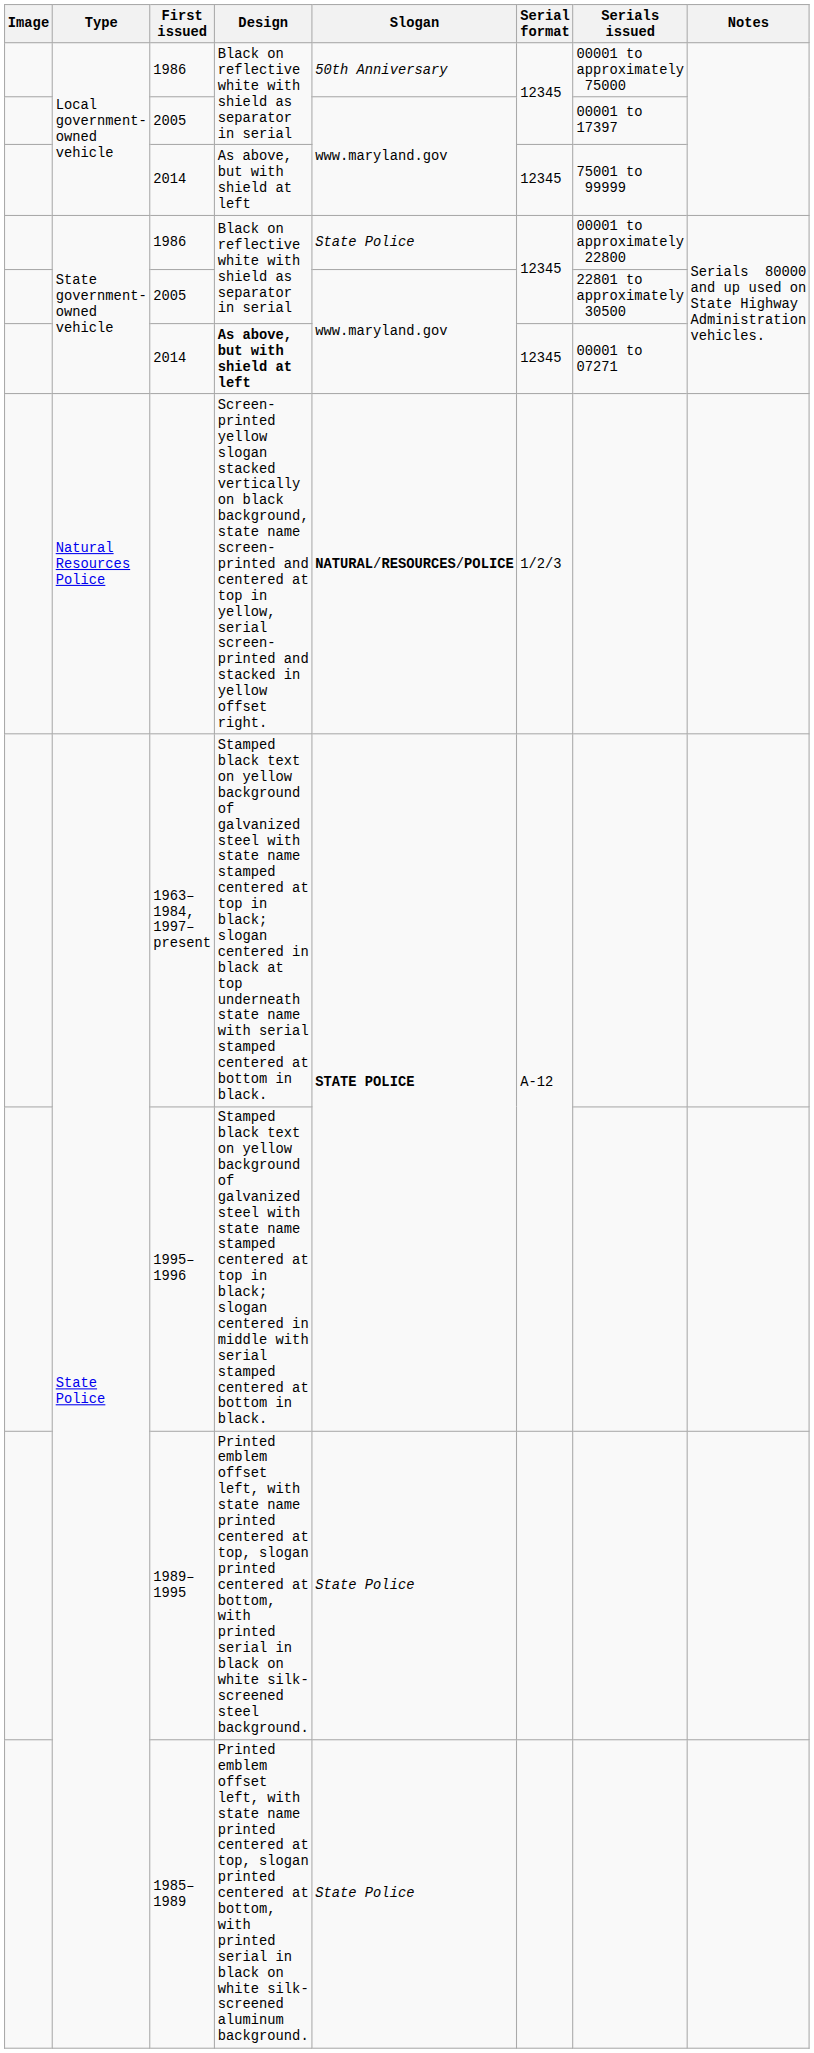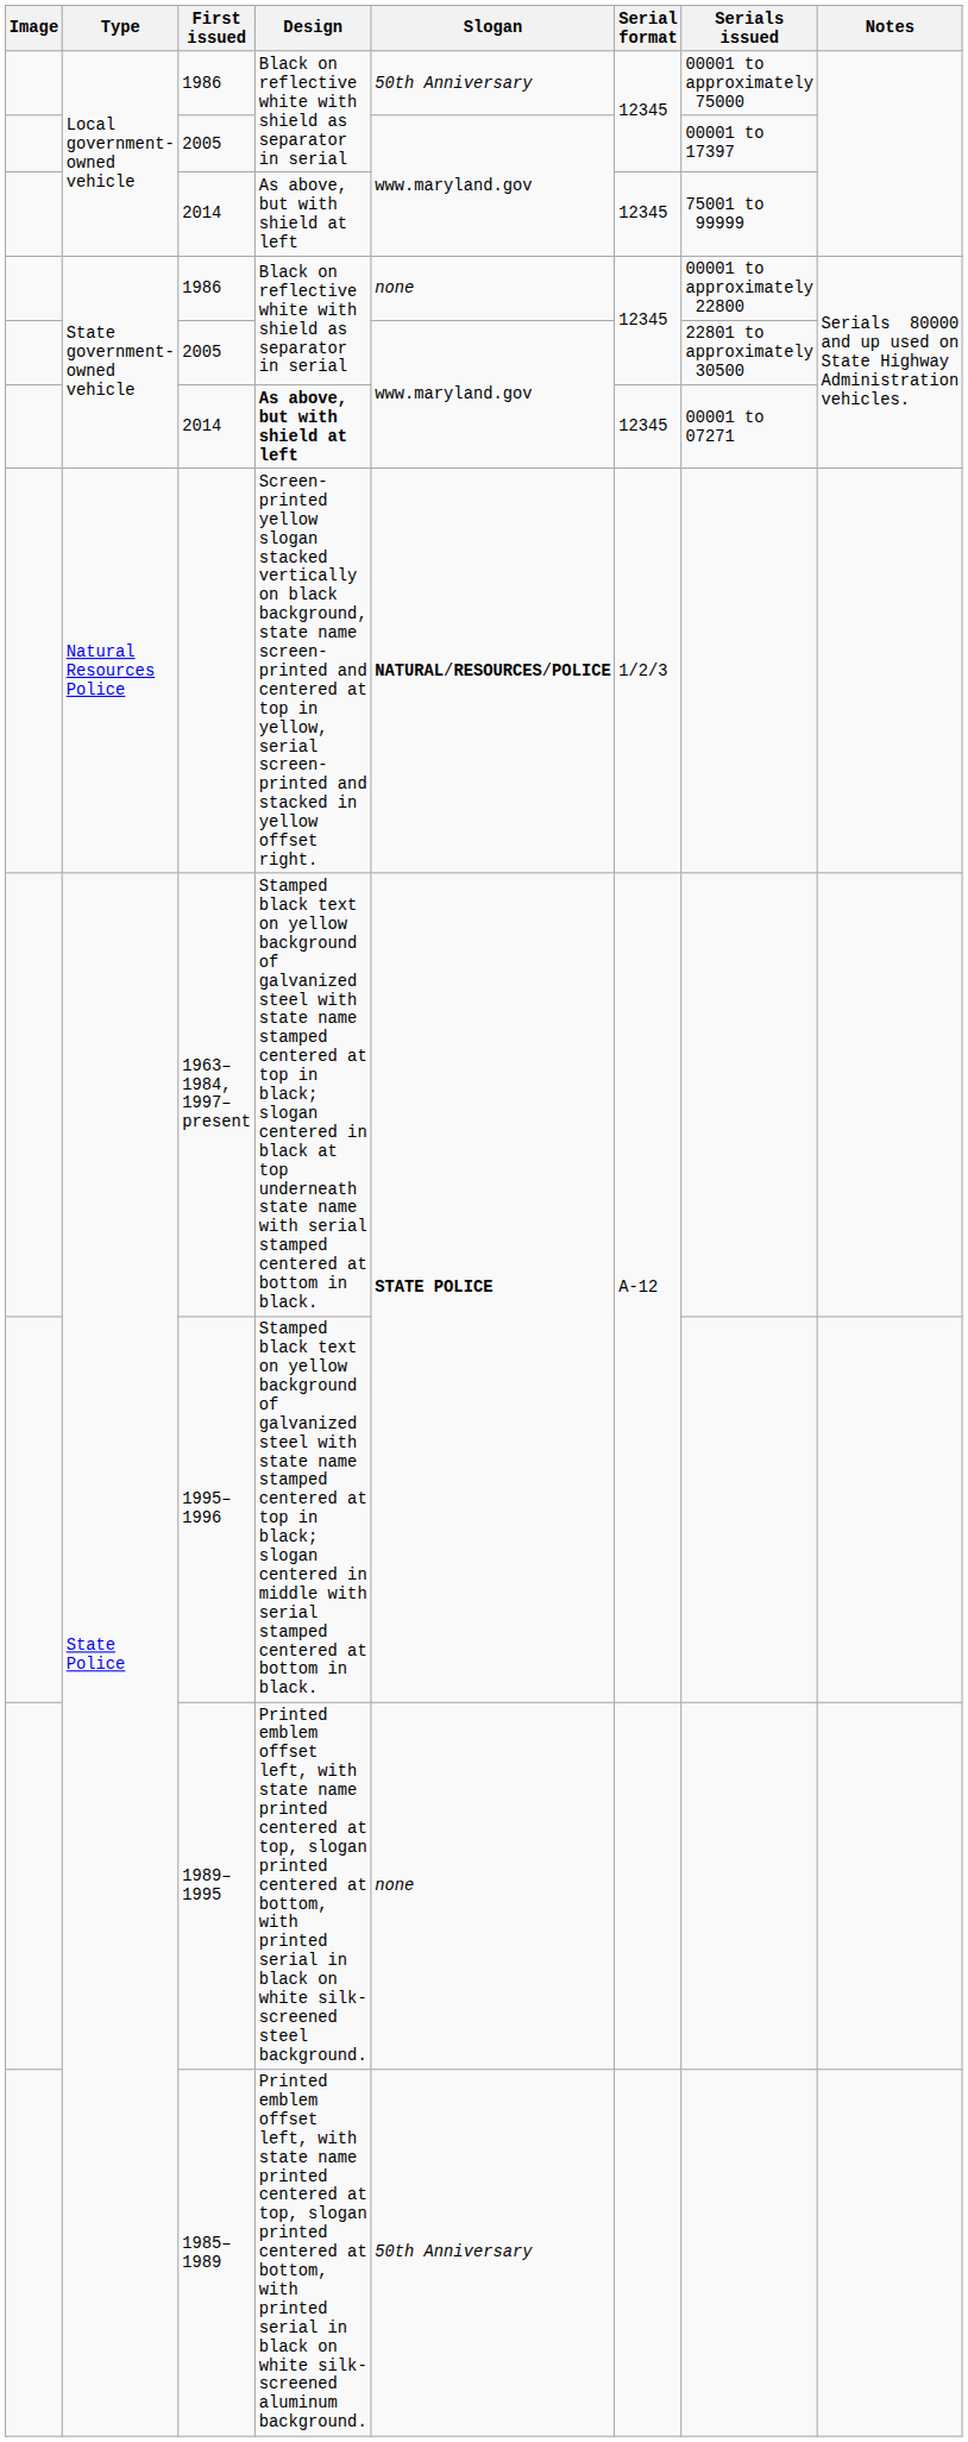State government-owned vehicle / 1986 | Slogan: State Police -> none
1989–1995 | Slogan: State Police -> none
1985–1989 | Slogan: State Police -> 50th Anniversary
